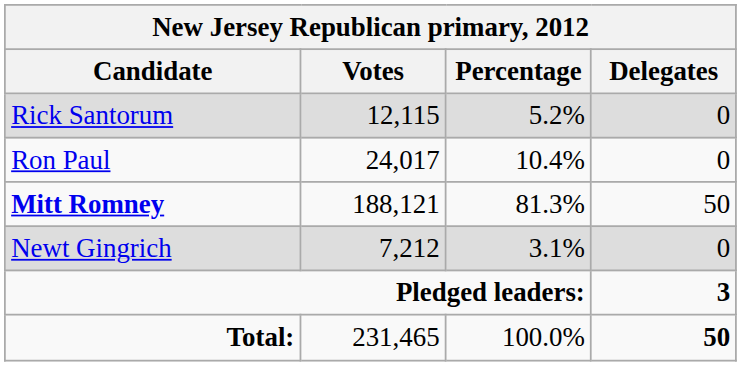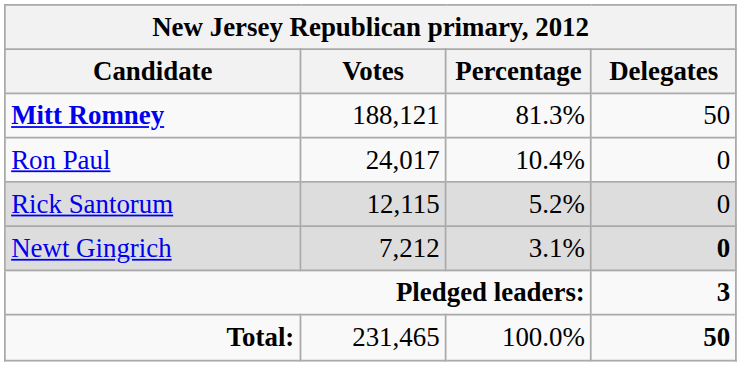rows swapped: Mitt Romney <-> Rick Santorum
Newt Gingrich | Delegates: normal -> bold
